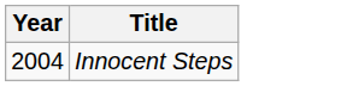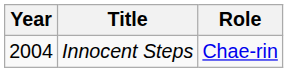+ column: Role | Chae-rin
